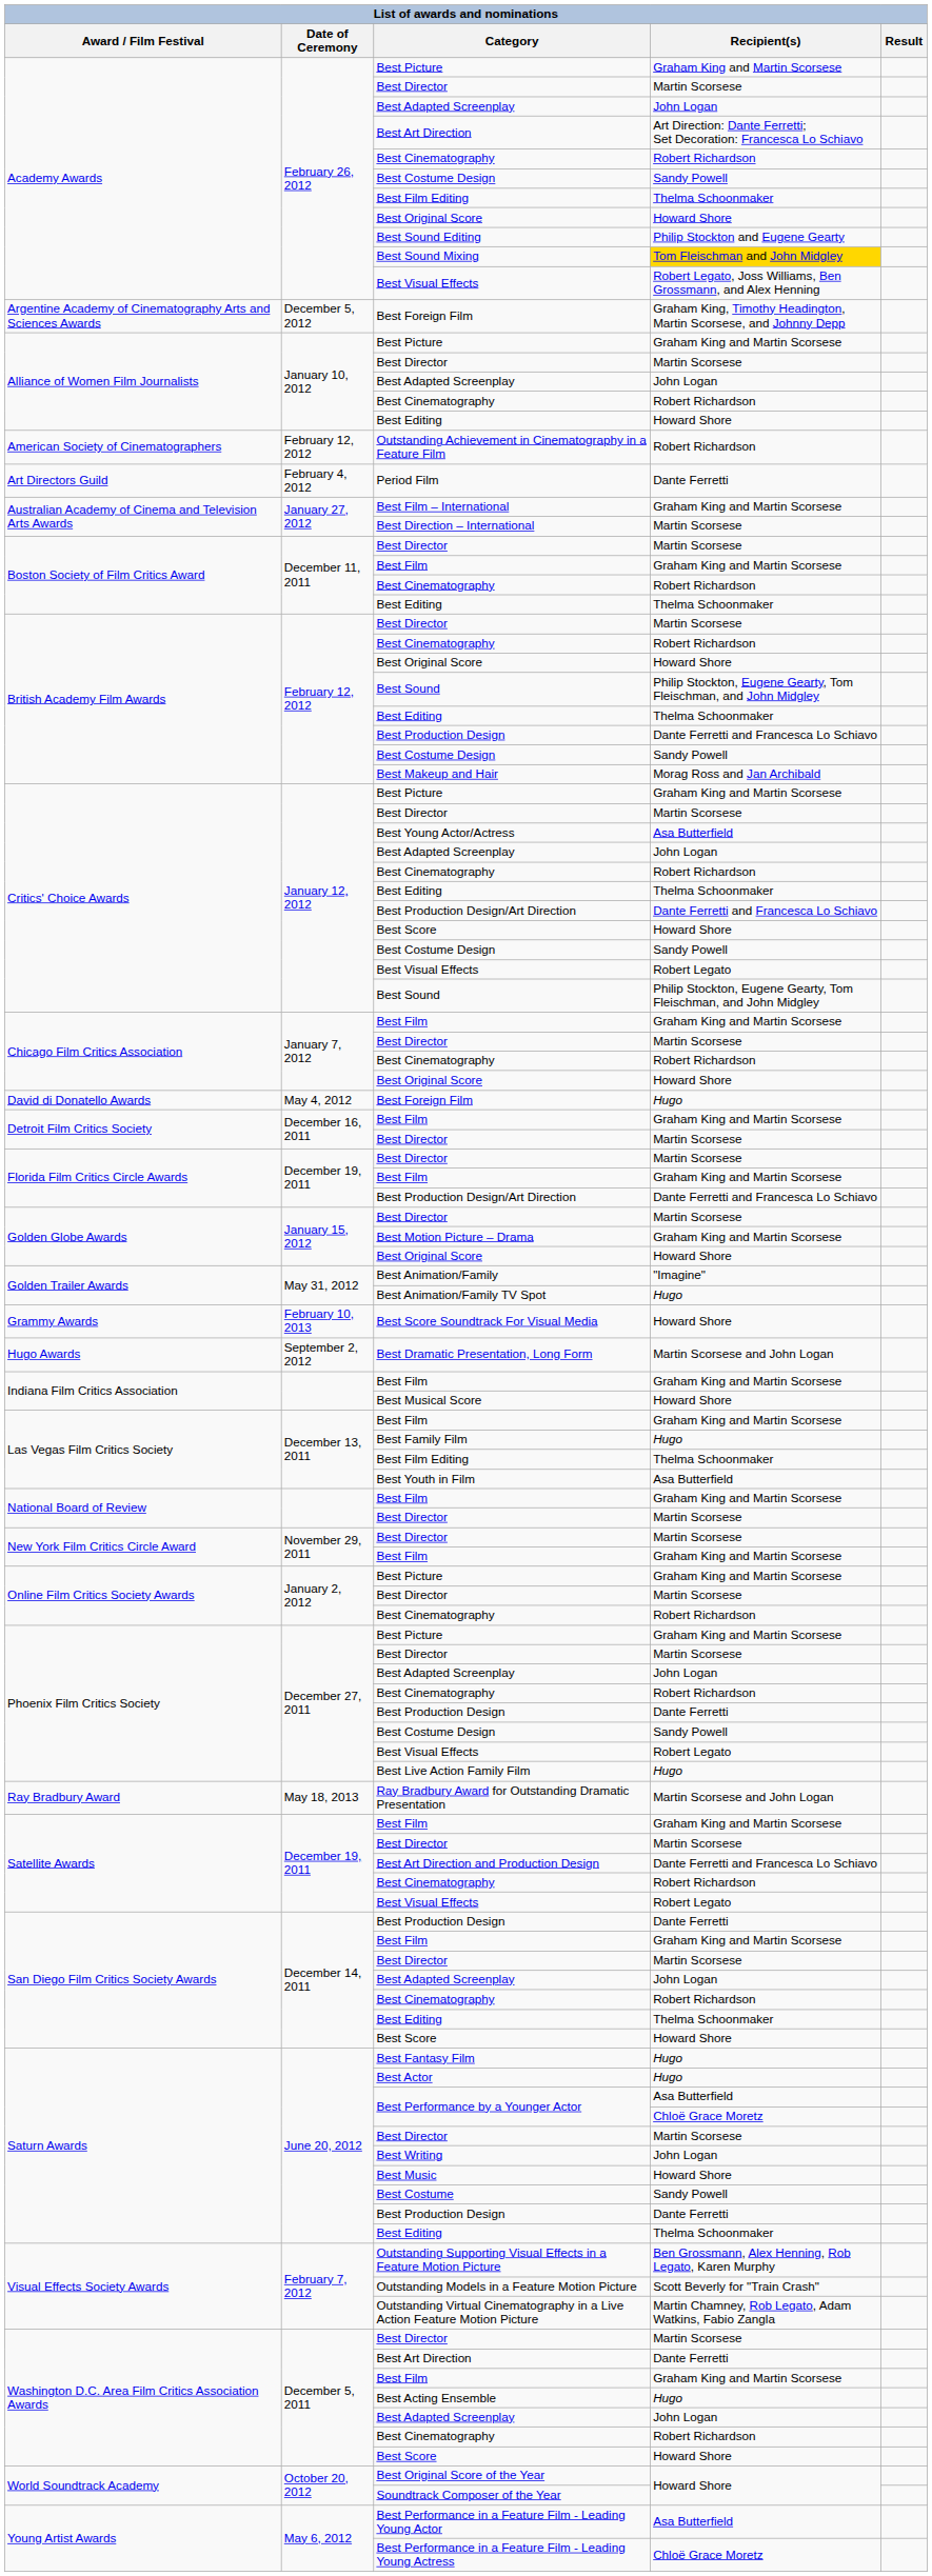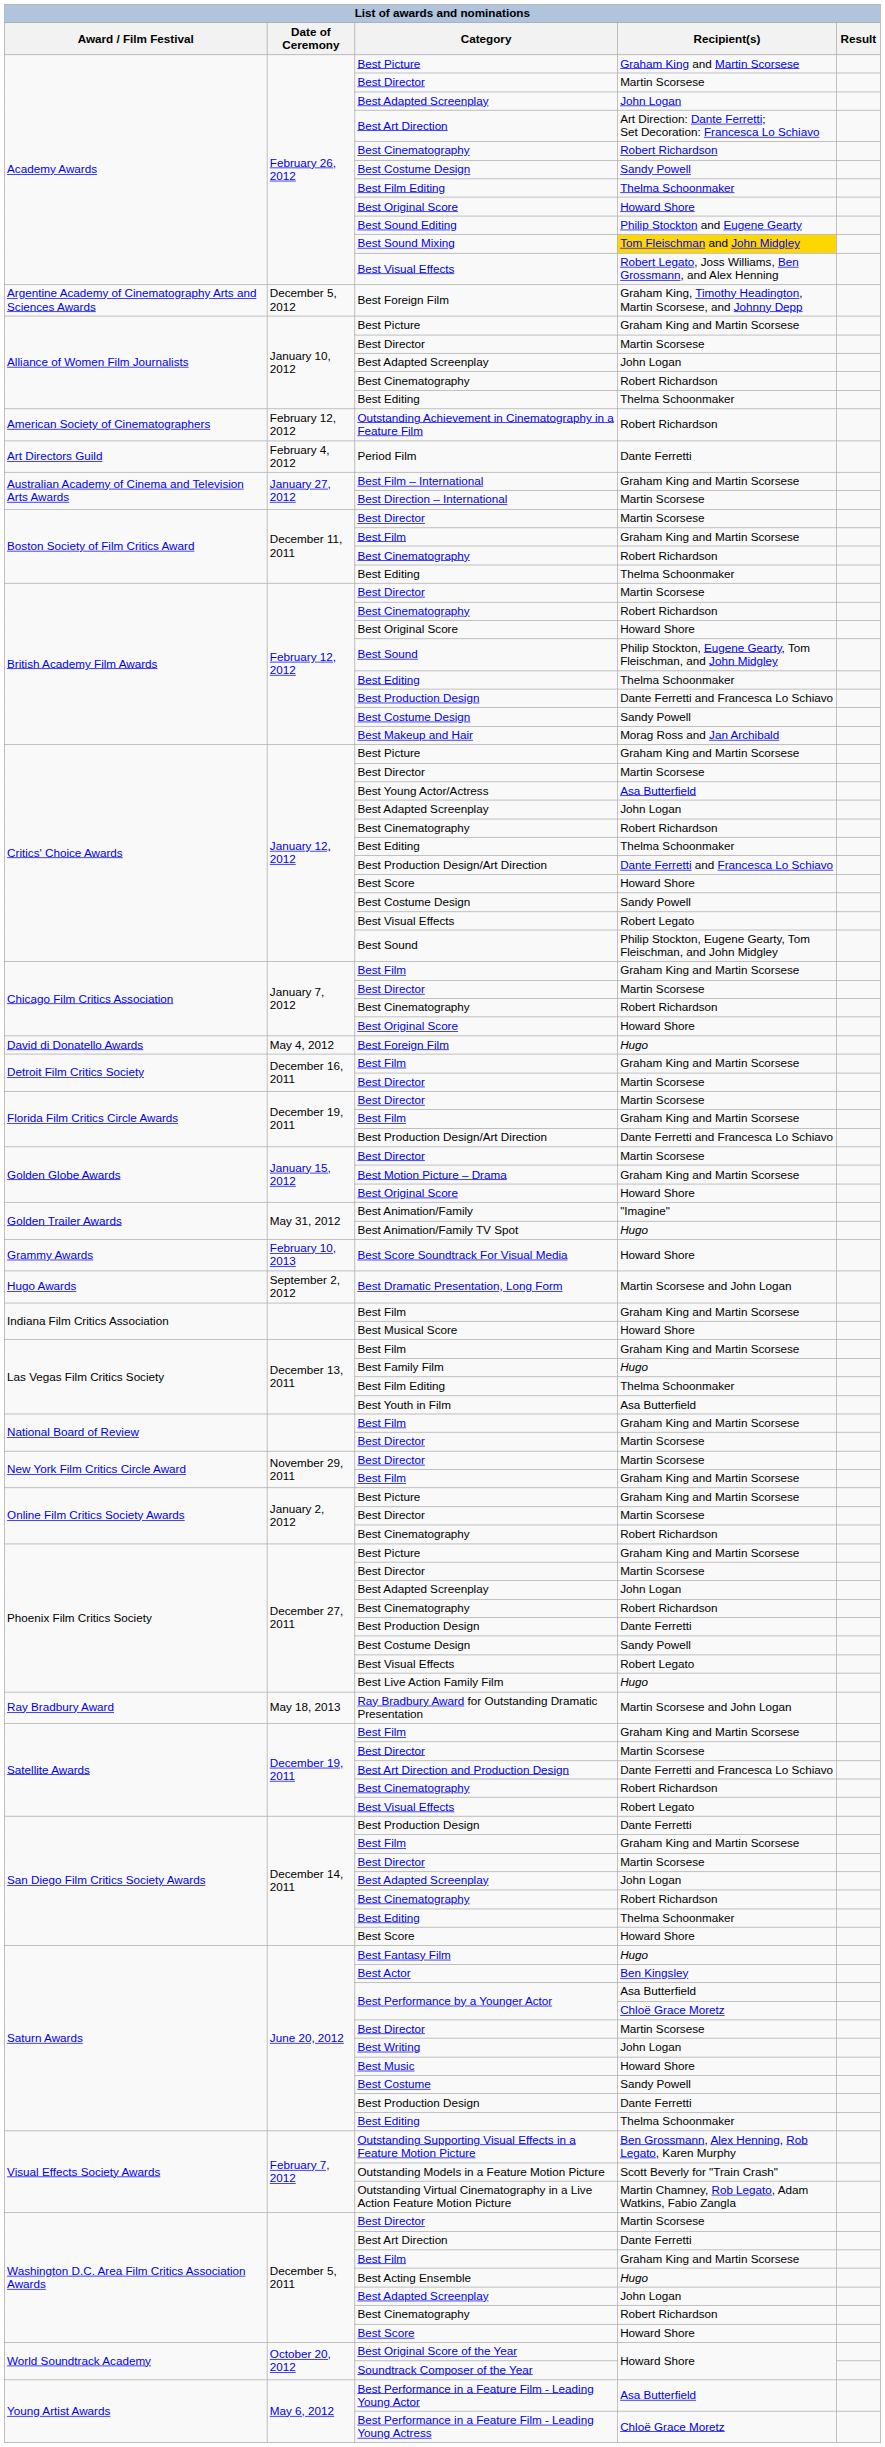Alliance of Women Film Journalists / Best Editing | Recipient(s): Howard Shore -> Thelma Schoonmaker
Best Actor | Recipient(s): Hugo -> Ben Kingsley
